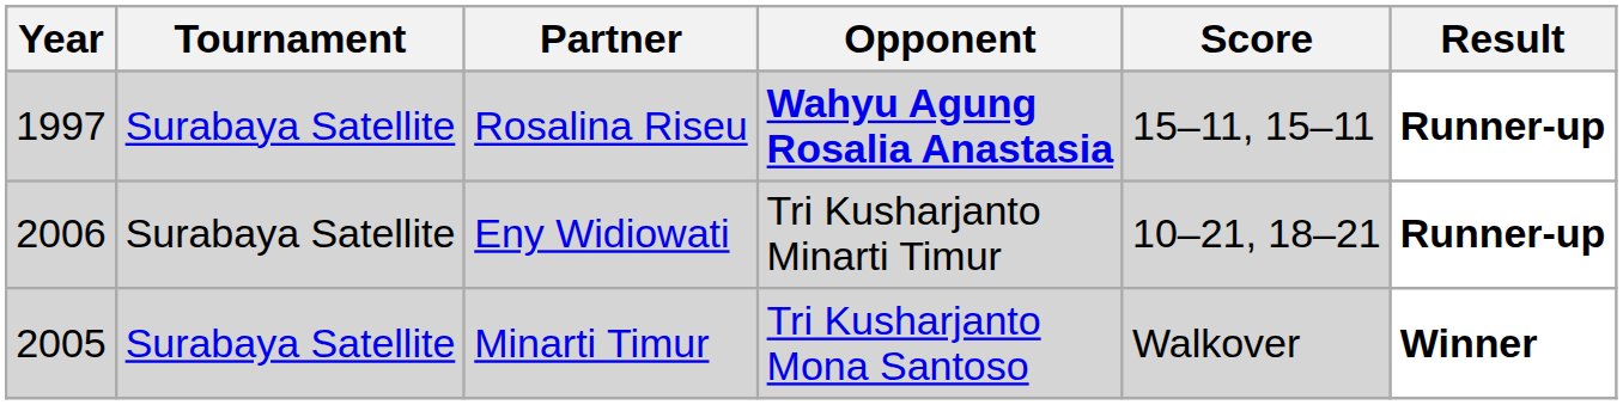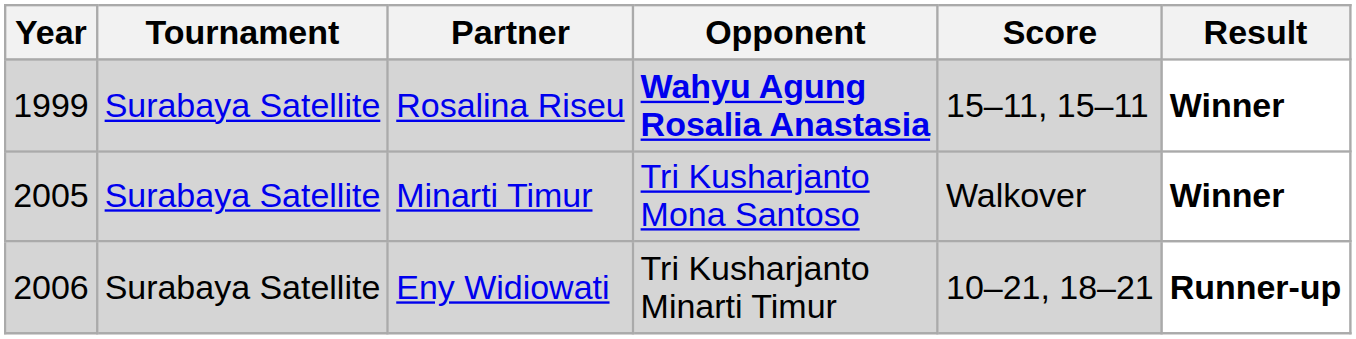Rosalina Riseu | Year: 1997 -> 1999
Rosalina Riseu | Result: Runner-up -> Winner
rows swapped: Minarti Timur <-> Eny Widiowati
